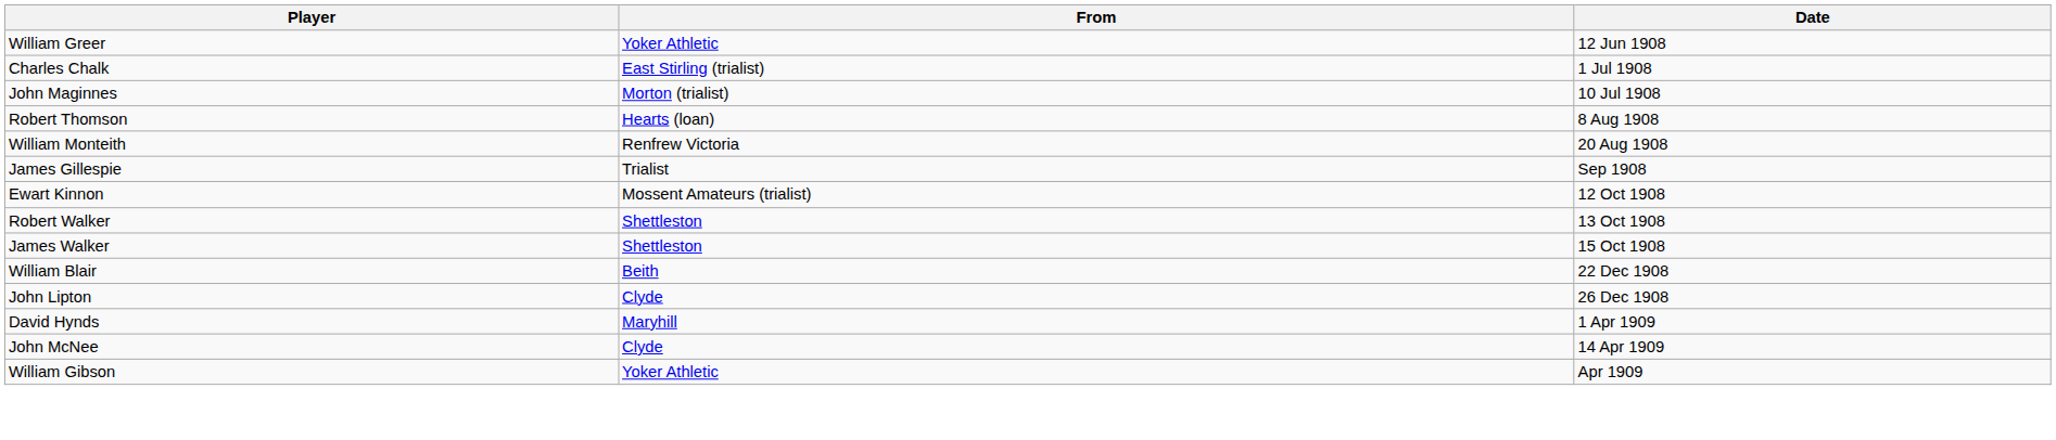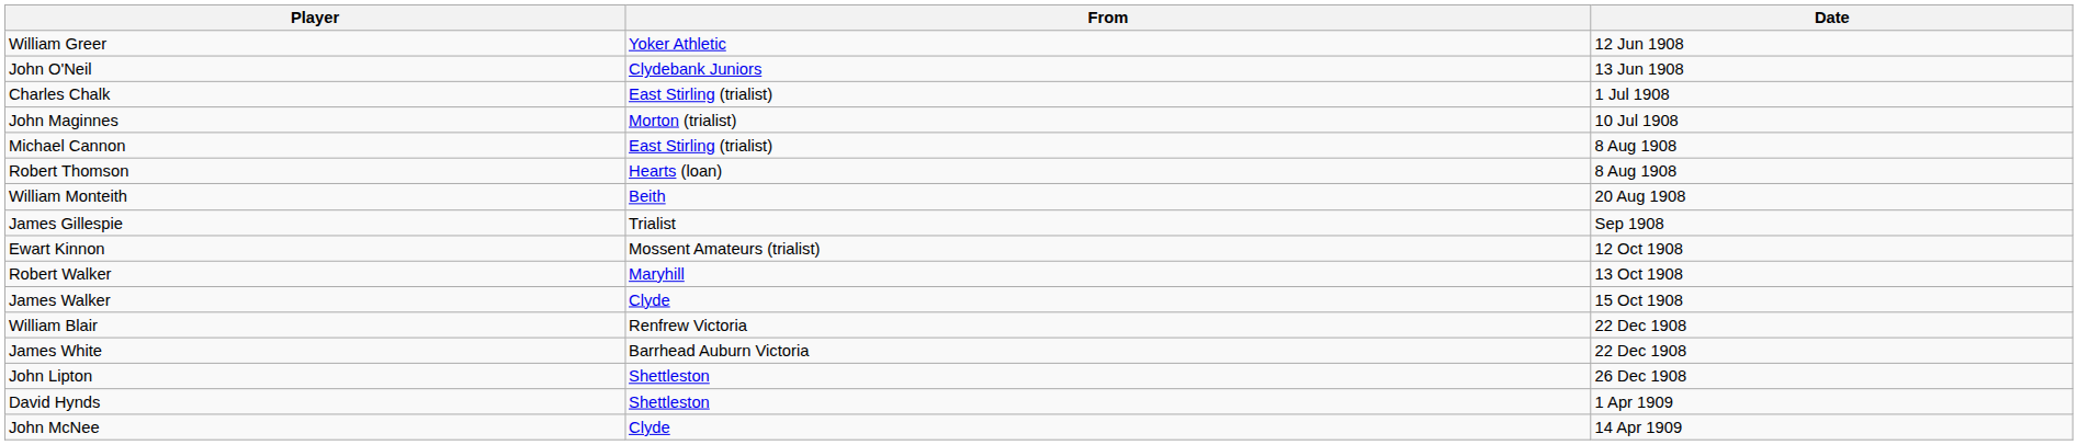+ row: John O'Neil | Clydebank Juniors | 13 Jun 1908
+ row: Michael Cannon | East Stirling (trialist) | 8 Aug 1908
William Monteith | From: Renfrew Victoria -> Beith
Robert Walker | From: Shettleston -> Maryhill
James Walker | From: Shettleston -> Clyde
William Blair | From: Beith -> Renfrew Victoria
+ row: James White | Barrhead Auburn Victoria | 22 Dec 1908
John Lipton | From: Clyde -> Shettleston
David Hynds | From: Maryhill -> Shettleston
- row: William Gibson | Yoker Athletic | Apr 1909
